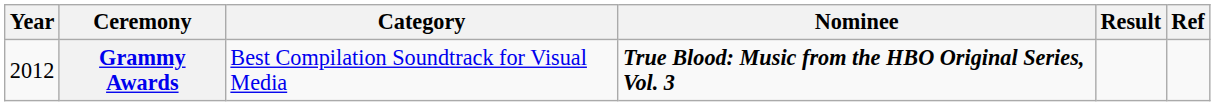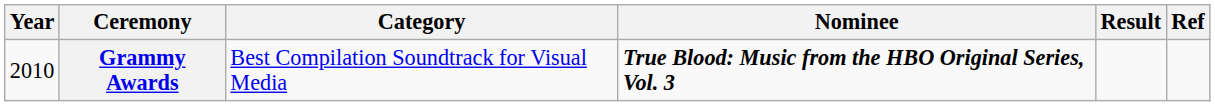Grammy Awards | Year: 2012 -> 2010
